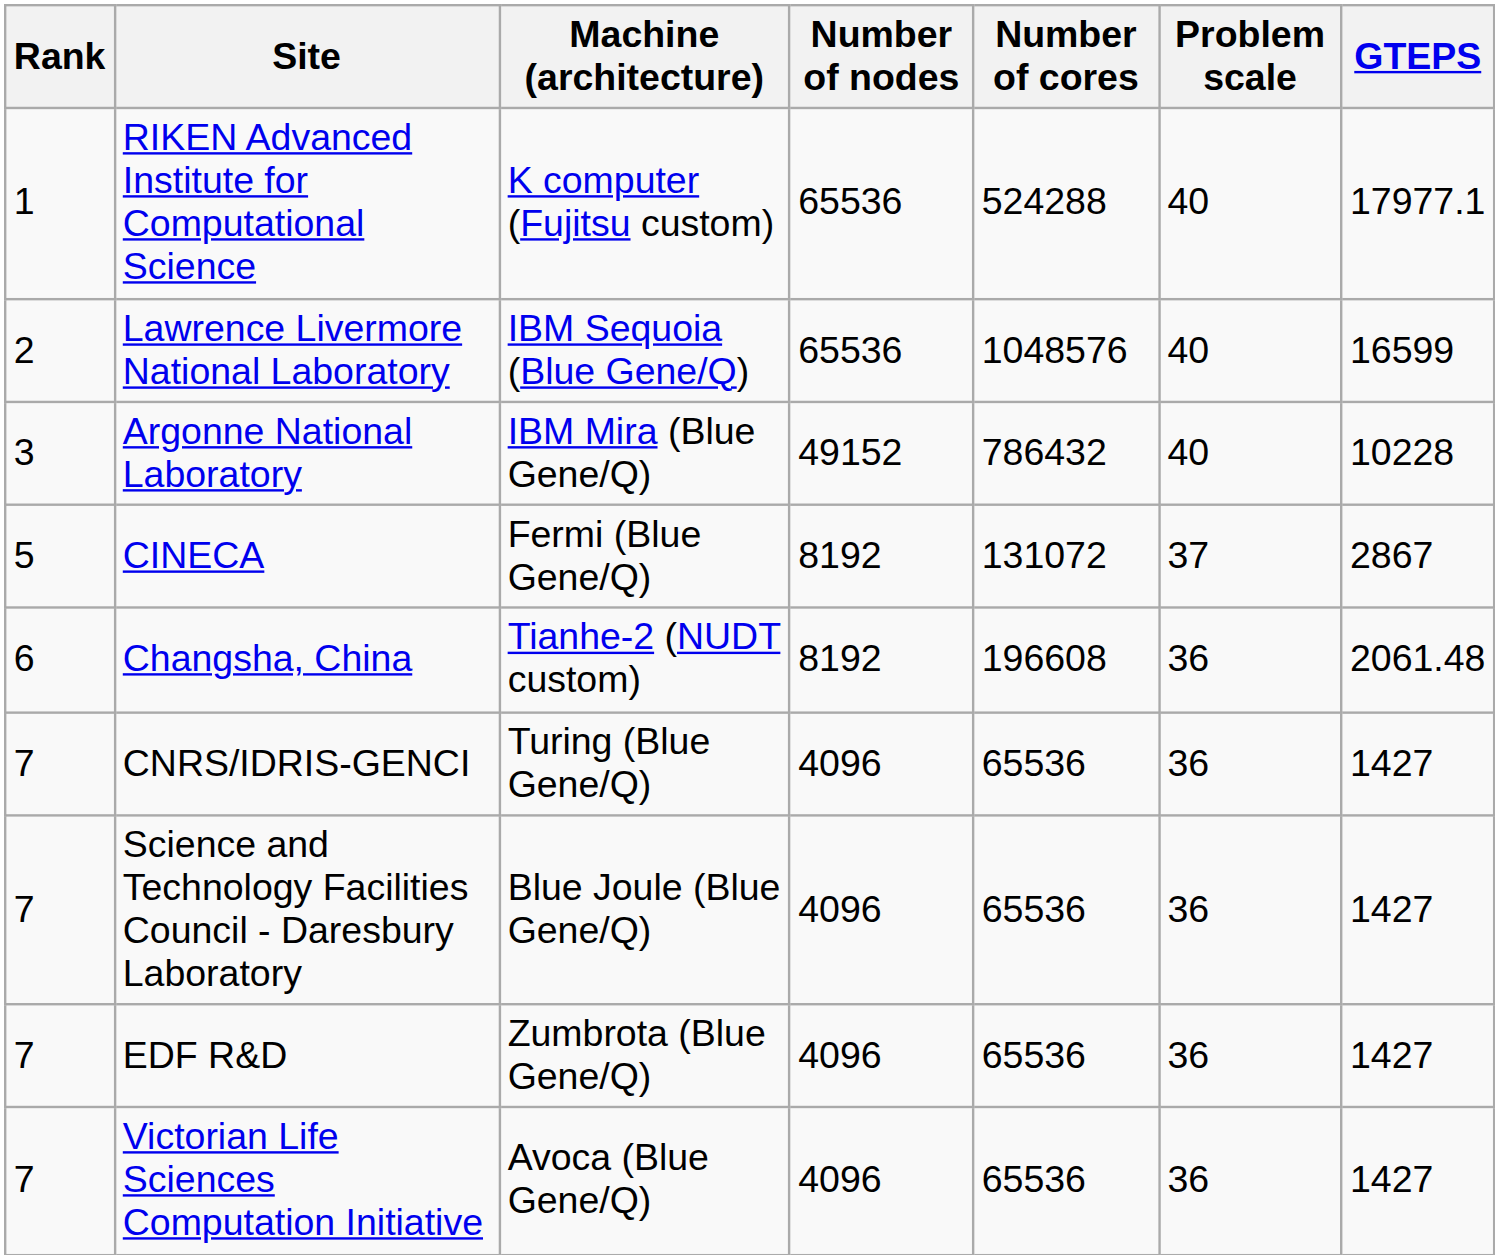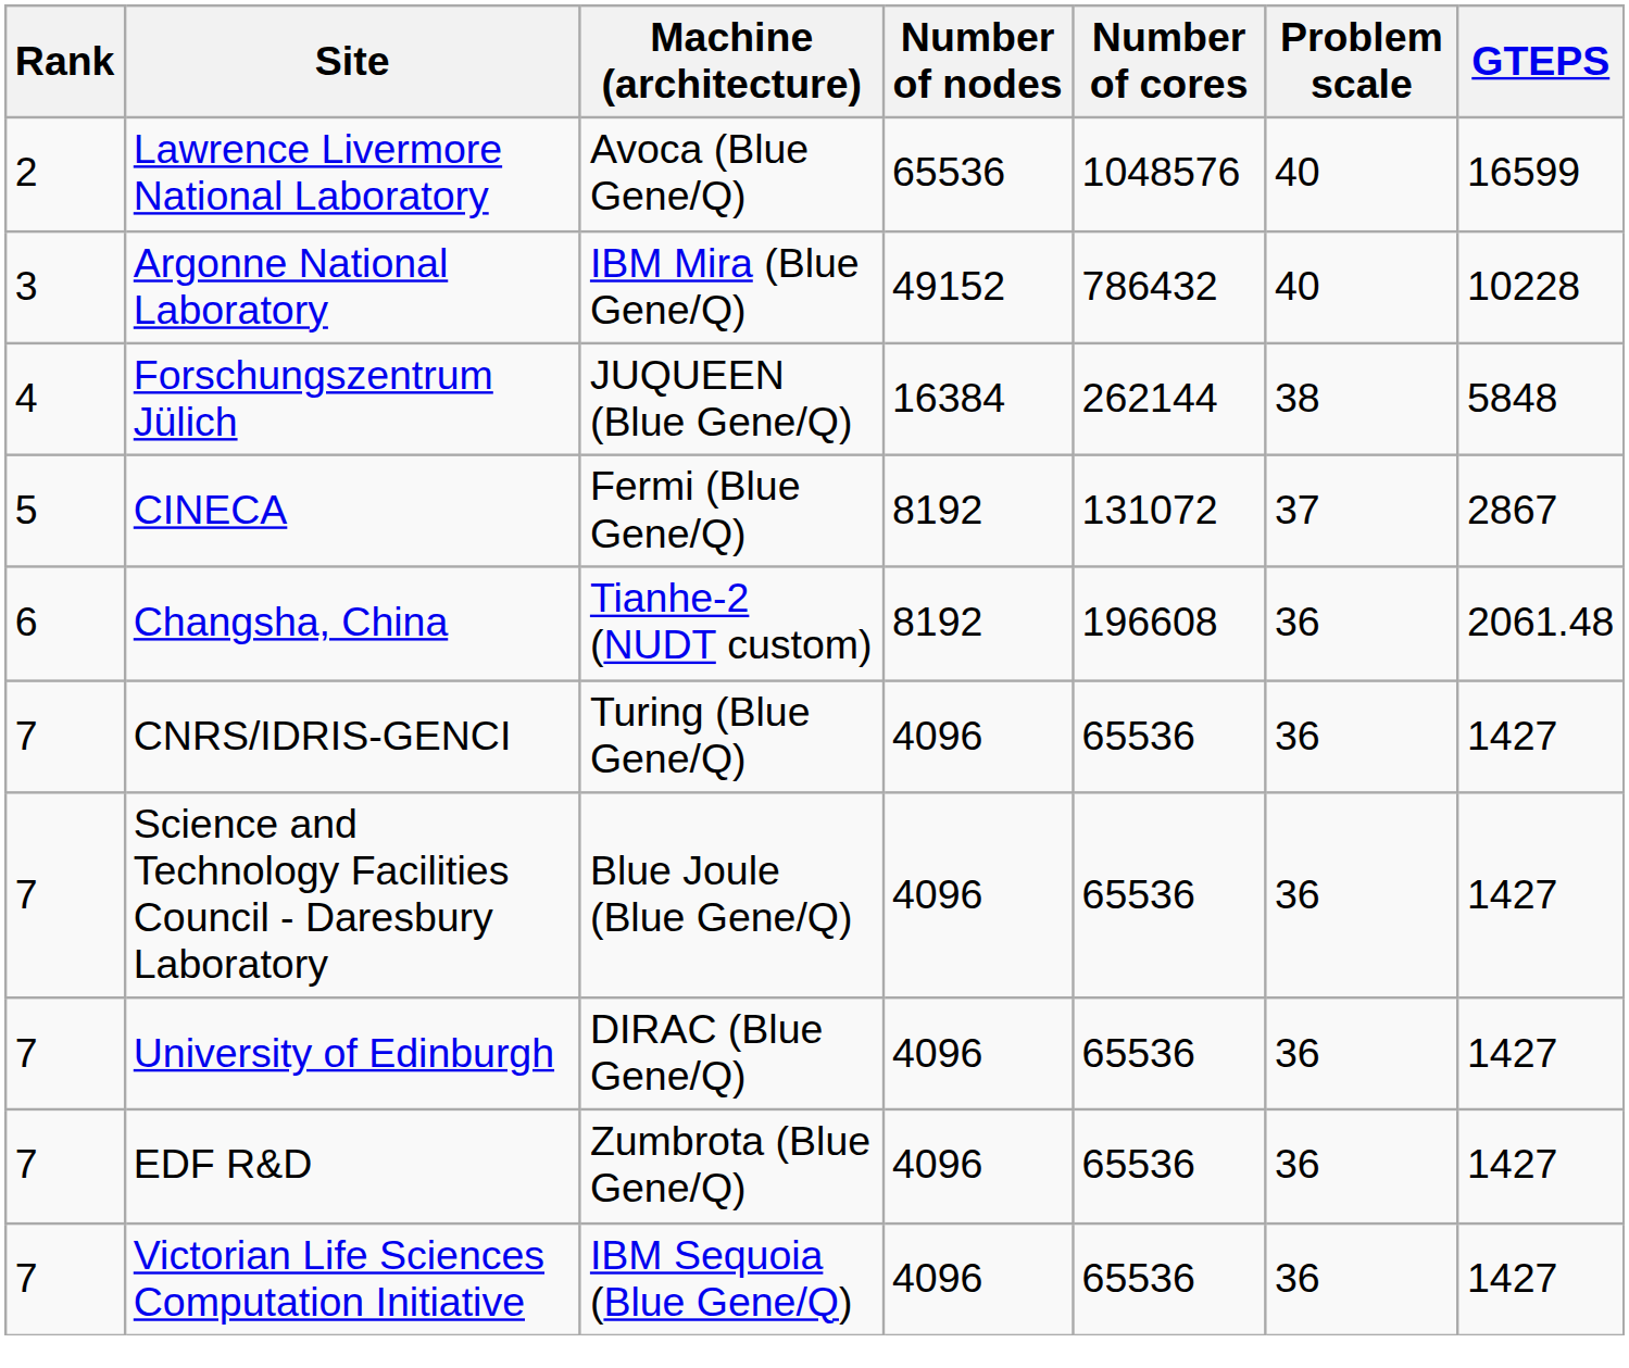- row: 1 | RIKEN Advanced Institute for Computational Science | K computer (Fujitsu custom) | 65536 | 524288 | 40 | 17977.1
Lawrence Livermore National Laboratory | Machine (architecture): IBM Sequoia (Blue Gene/Q) -> Avoca (Blue Gene/Q)
+ row: 4 | Forschungszentrum Jülich | JUQUEEN (Blue Gene/Q) | 16384 | 262144 | 38 | 5848
+ row: 7 | University of Edinburgh | DIRAC (Blue Gene/Q) | 4096 | 65536 | 36 | 1427
Victorian Life Sciences Computation Initiative | Machine (architecture): Avoca (Blue Gene/Q) -> IBM Sequoia (Blue Gene/Q)
